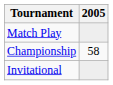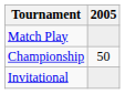Championship | 2005: 58 -> 50
